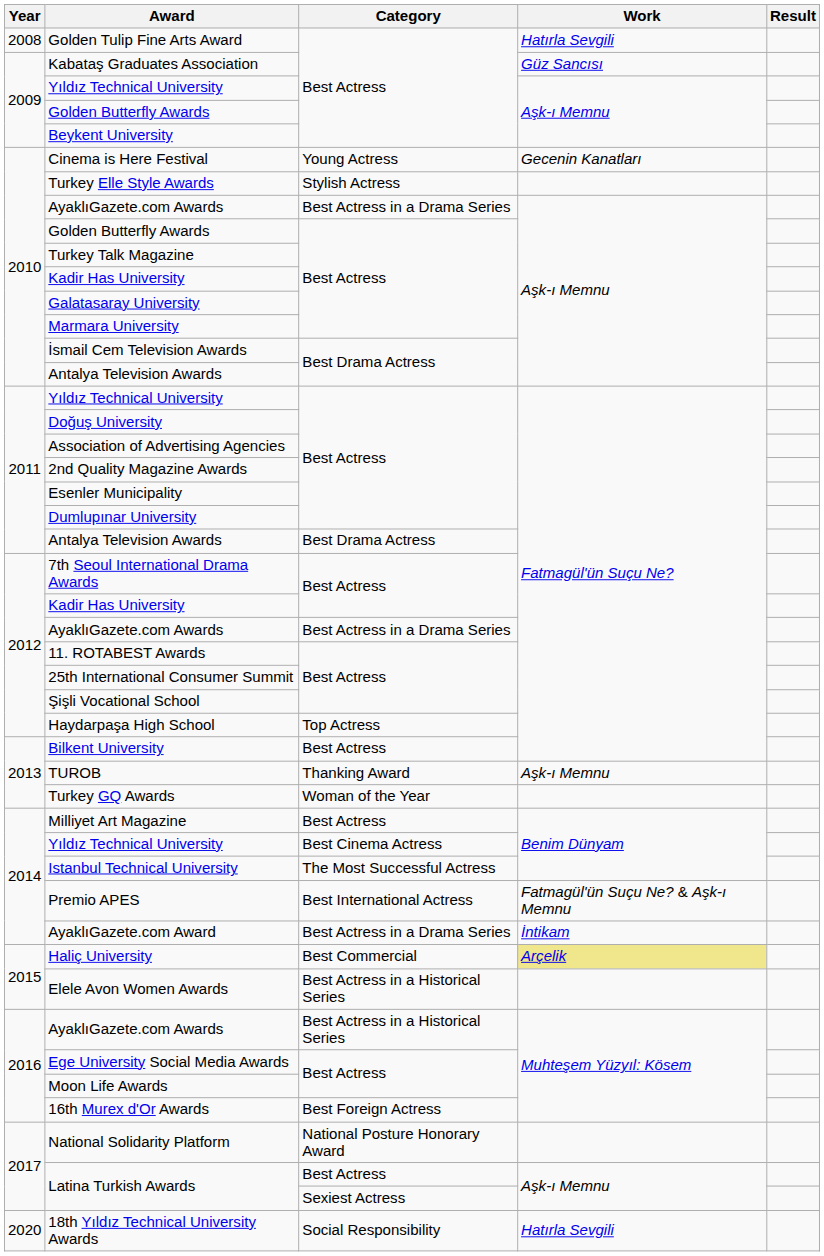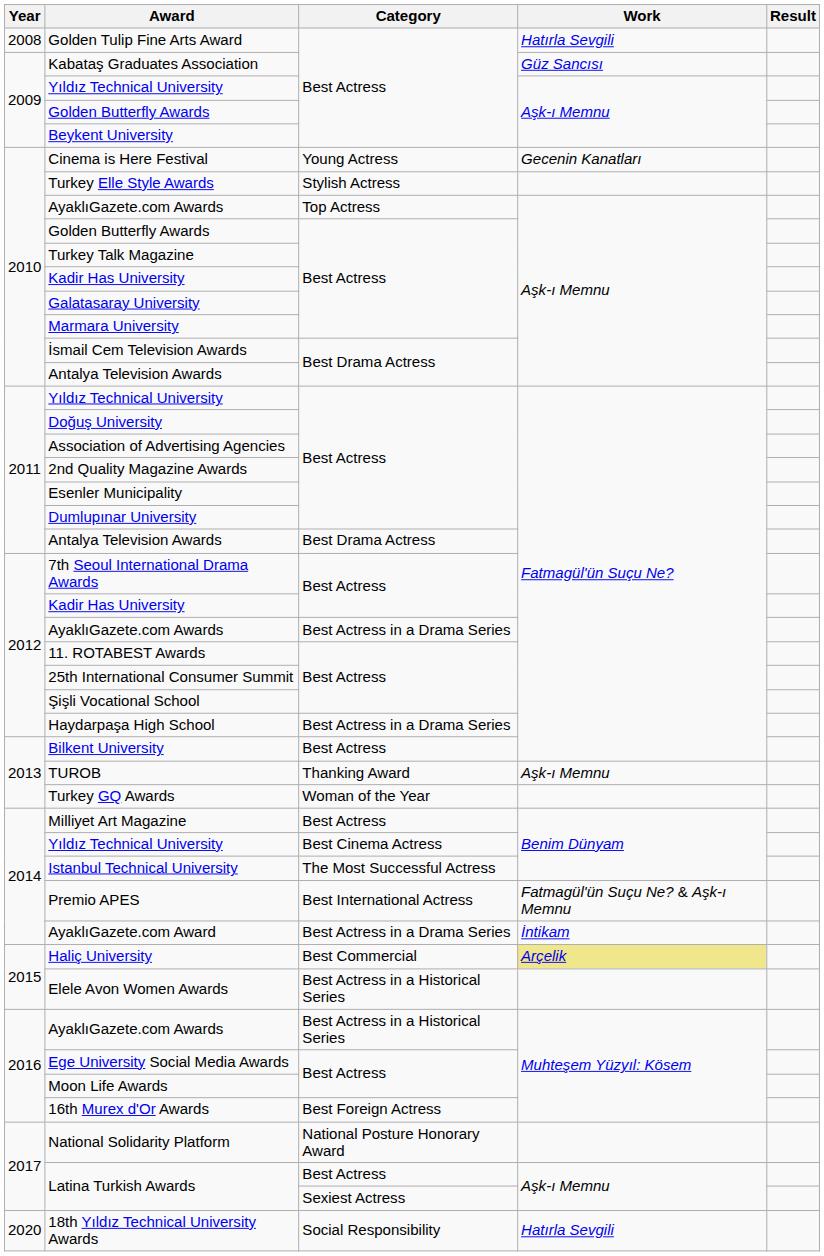2010 / AyaklıGazete.com Awards | Category: Best Actress in a Drama Series -> Top Actress
Haydarpaşa High School | Category: Top Actress -> Best Actress in a Drama Series
